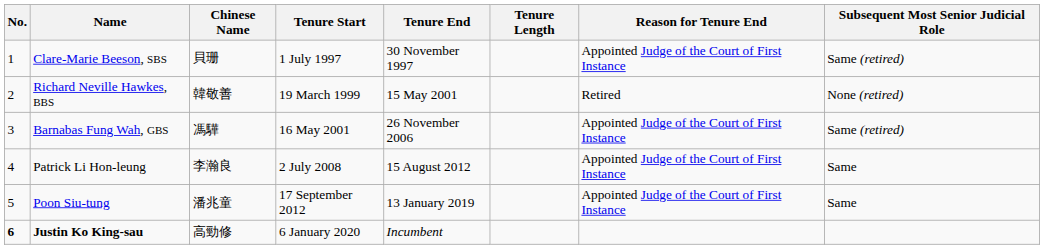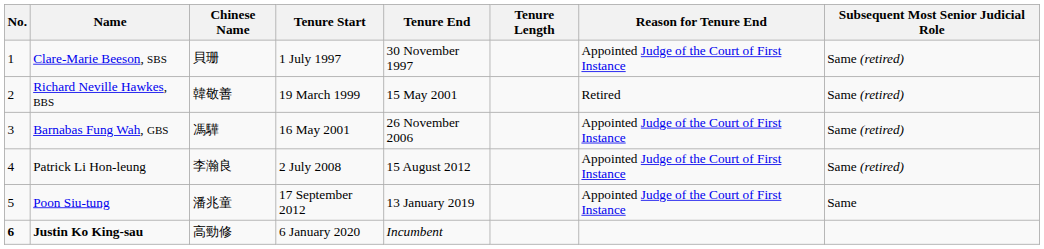Richard Neville Hawkes, BBS | Subsequent Most Senior Judicial Role: None (retired) -> Same (retired)
Patrick Li Hon-leung | Subsequent Most Senior Judicial Role: Same -> Same (retired)
